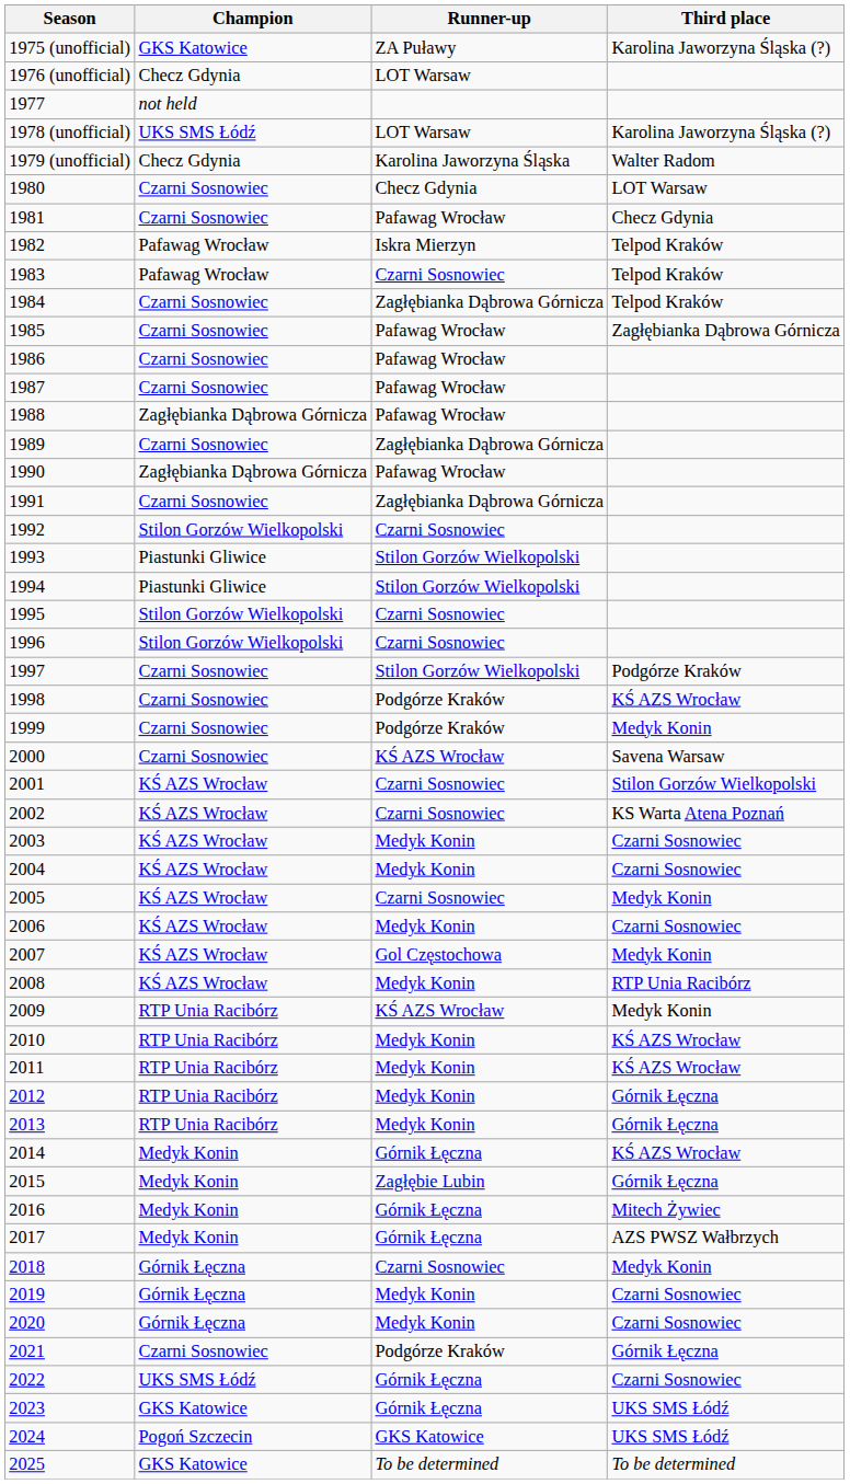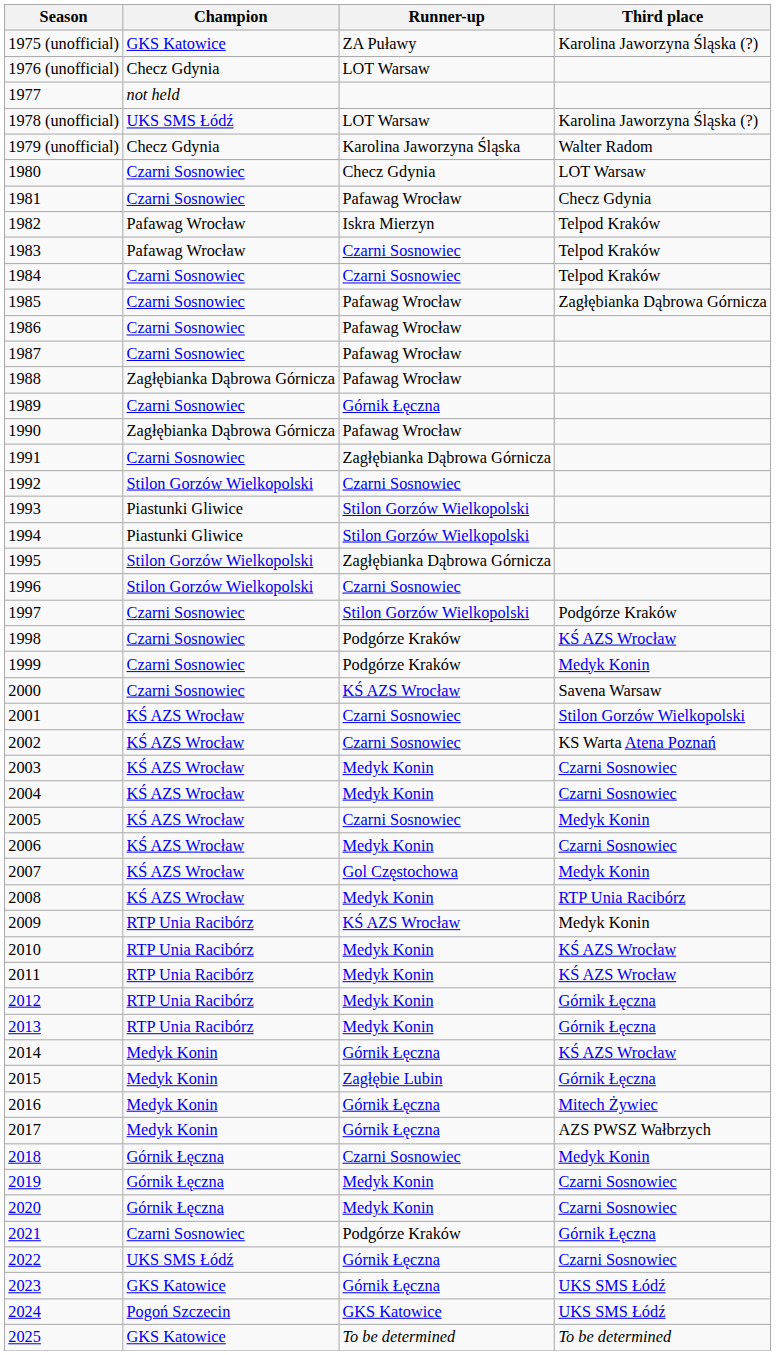1984 | Runner-up: Zagłębianka Dąbrowa Górnicza -> Czarni Sosnowiec
1989 | Runner-up: Zagłębianka Dąbrowa Górnicza -> Górnik Łęczna
1995 | Runner-up: Czarni Sosnowiec -> Zagłębianka Dąbrowa Górnicza
